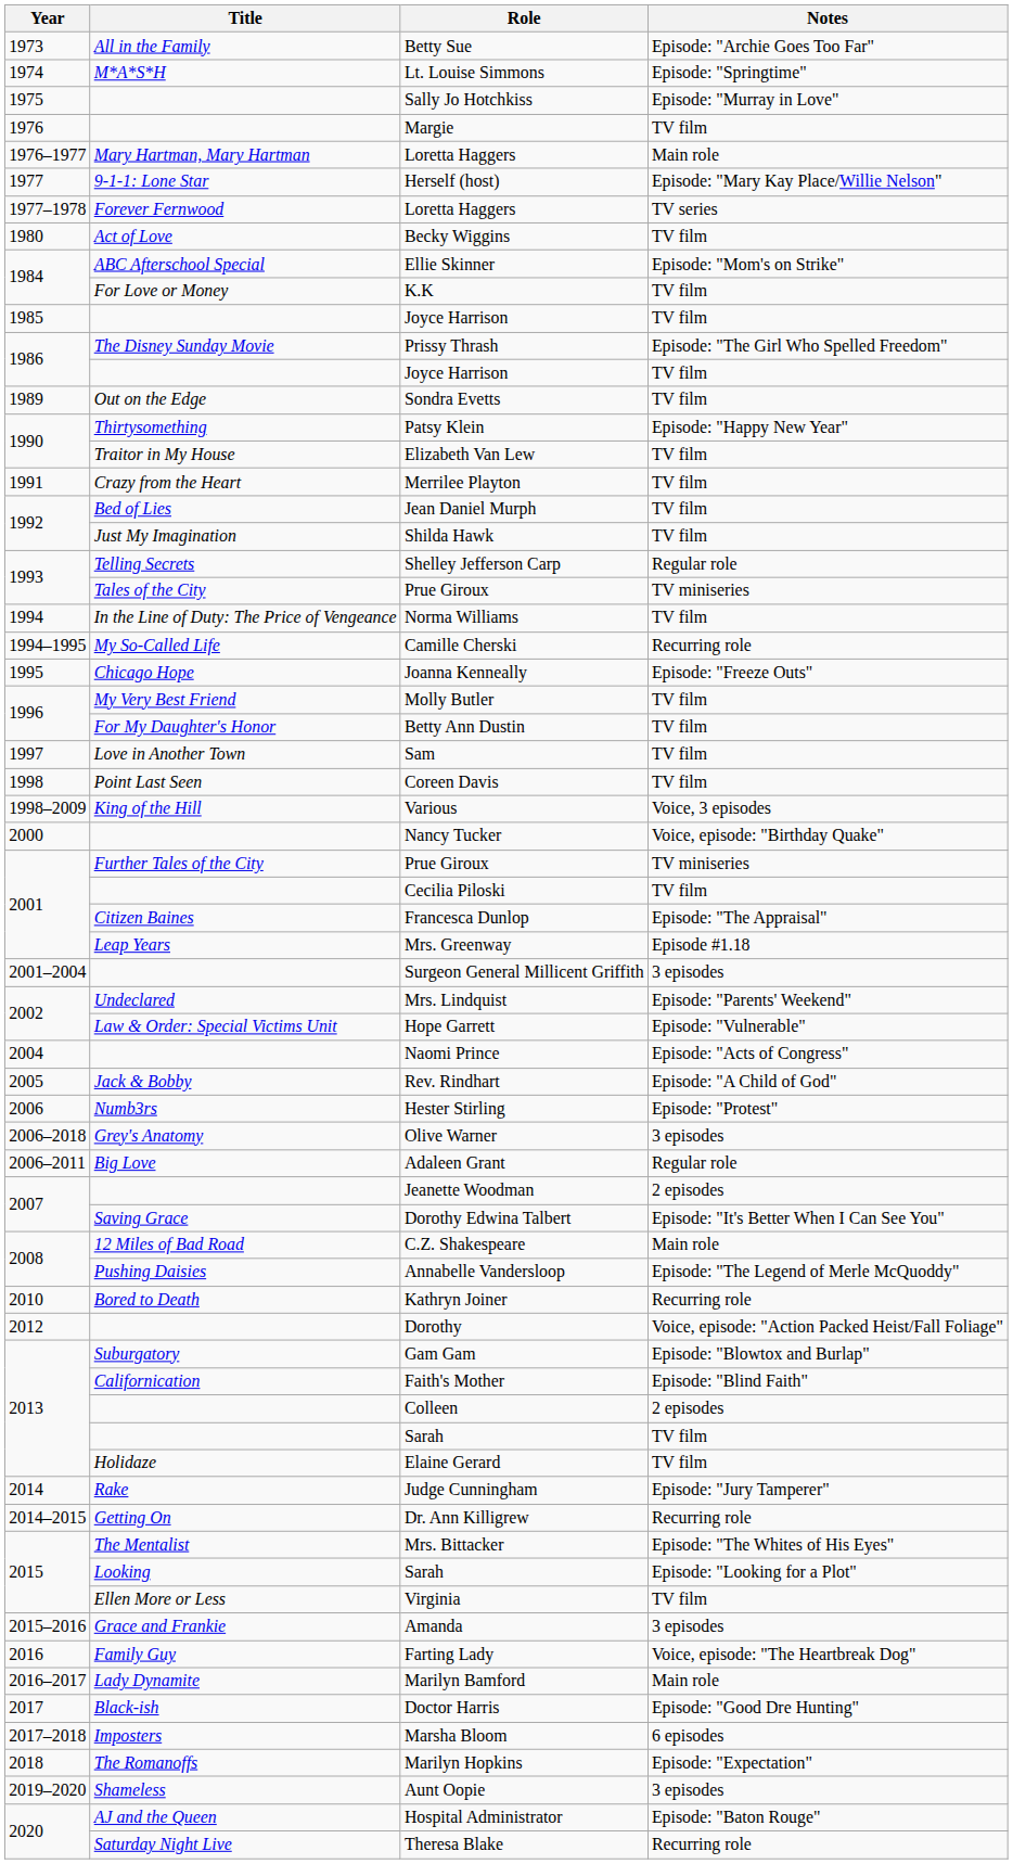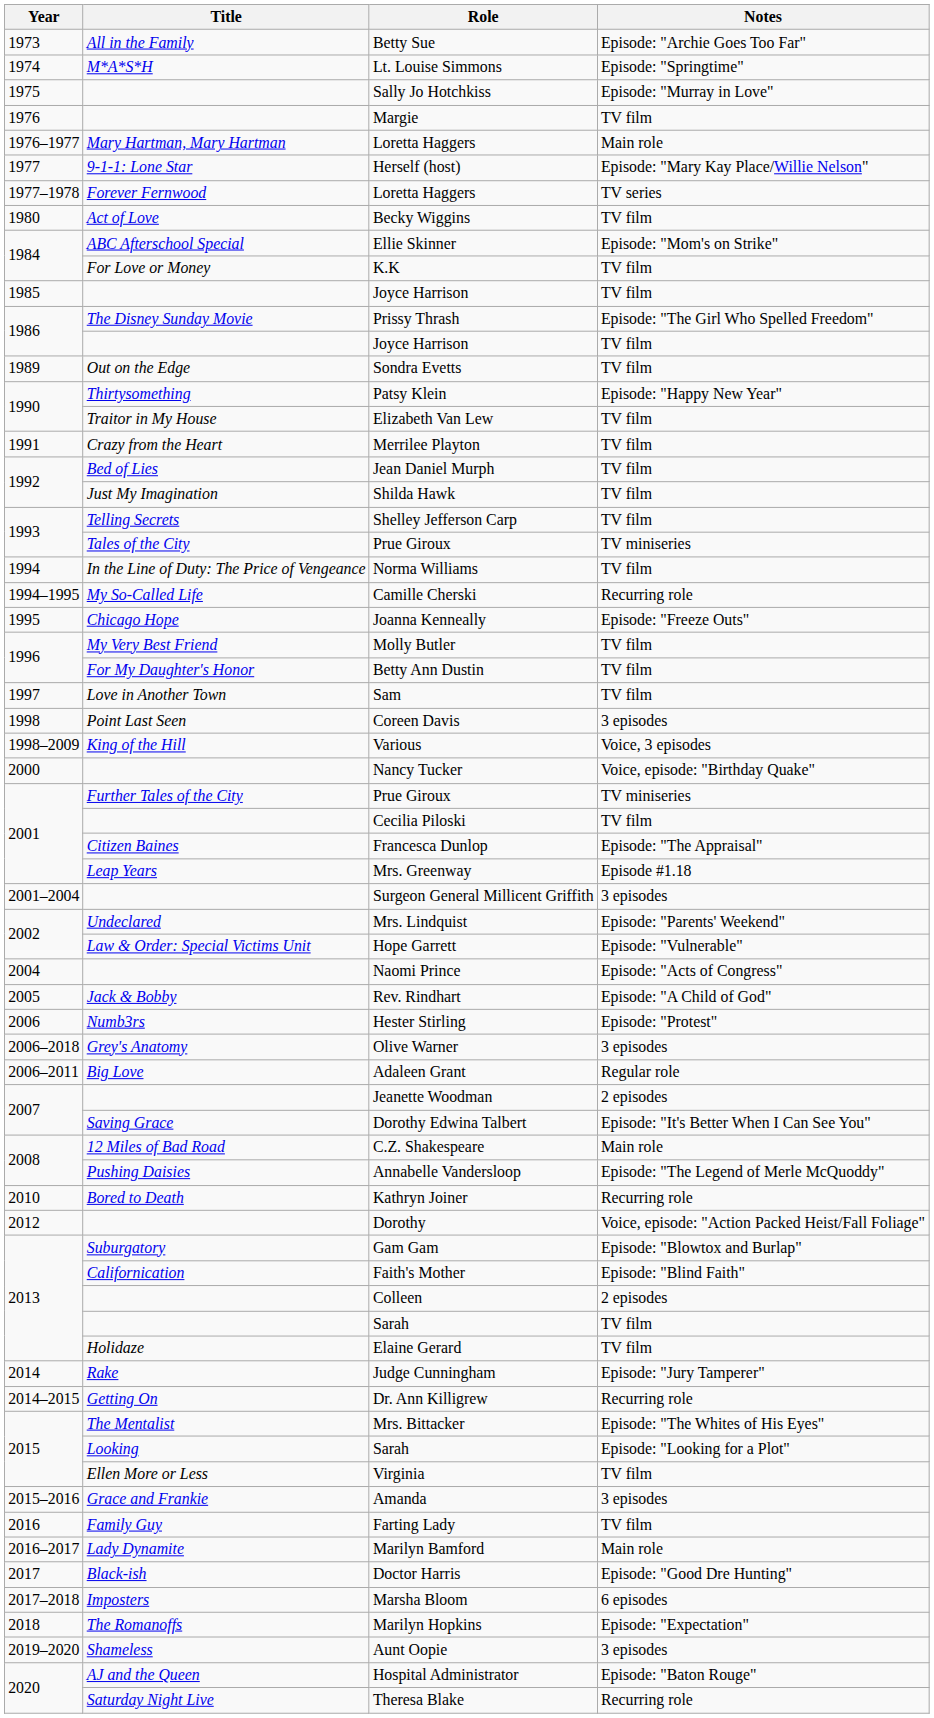Shelley Jefferson Carp | Notes: Regular role -> TV film
Coreen Davis | Notes: TV film -> 3 episodes
Farting Lady | Notes: Voice, episode: "The Heartbreak Dog" -> TV film
